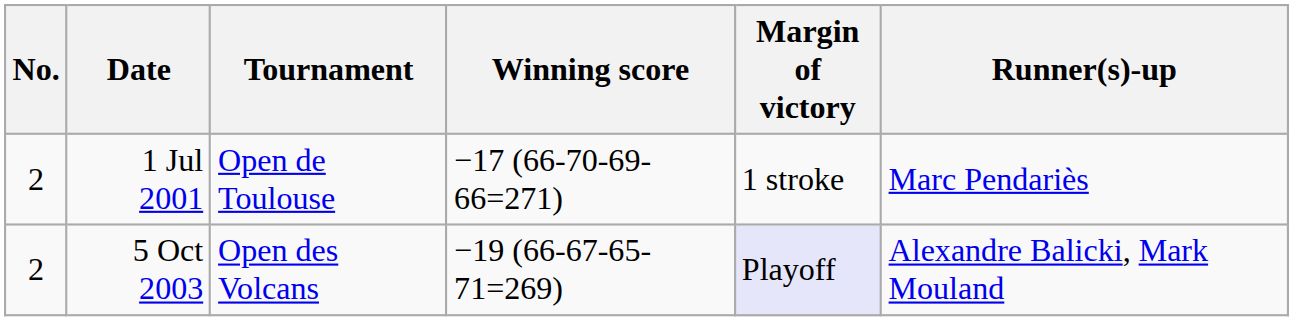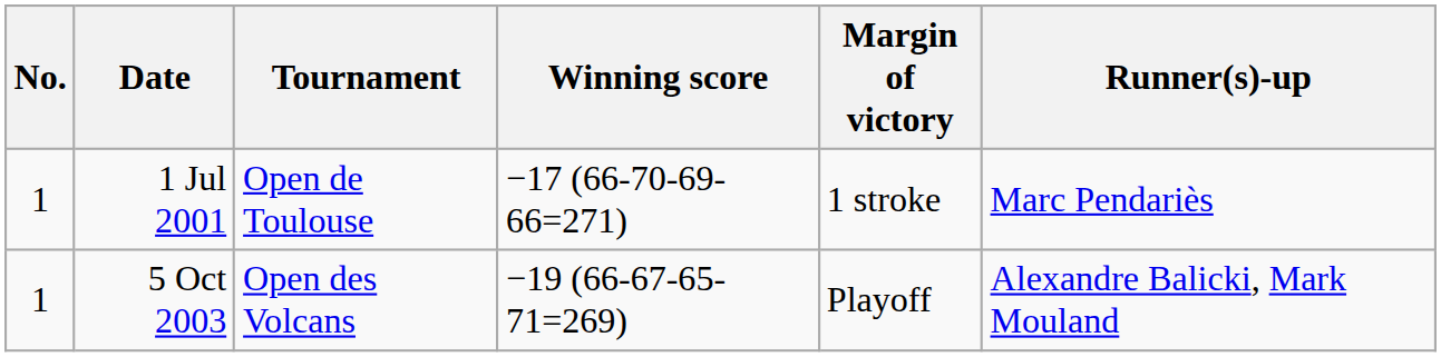1 Jul 2001 | No.: 2 -> 1
5 Oct 2003 | No.: 2 -> 1
5 Oct 2003 | Margin of victory: lavender background -> no background
